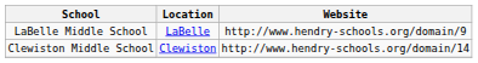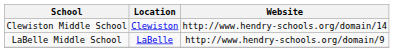rows swapped: LaBelle Middle School <-> Clewiston Middle School
